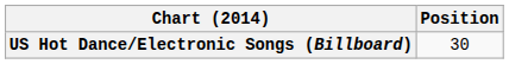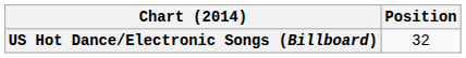US Hot Dance/Electronic Songs (Billboard) | Position: 30 -> 32
